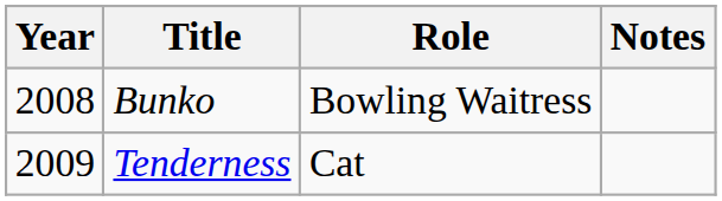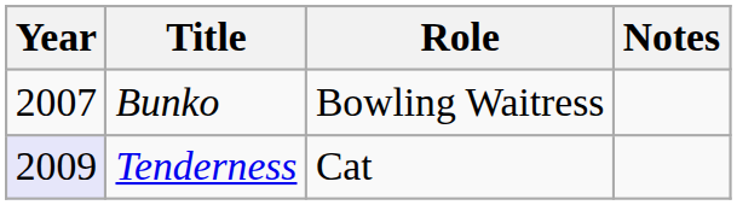Bunko | Year: 2008 -> 2007
Tenderness | Year: no background -> lavender background
